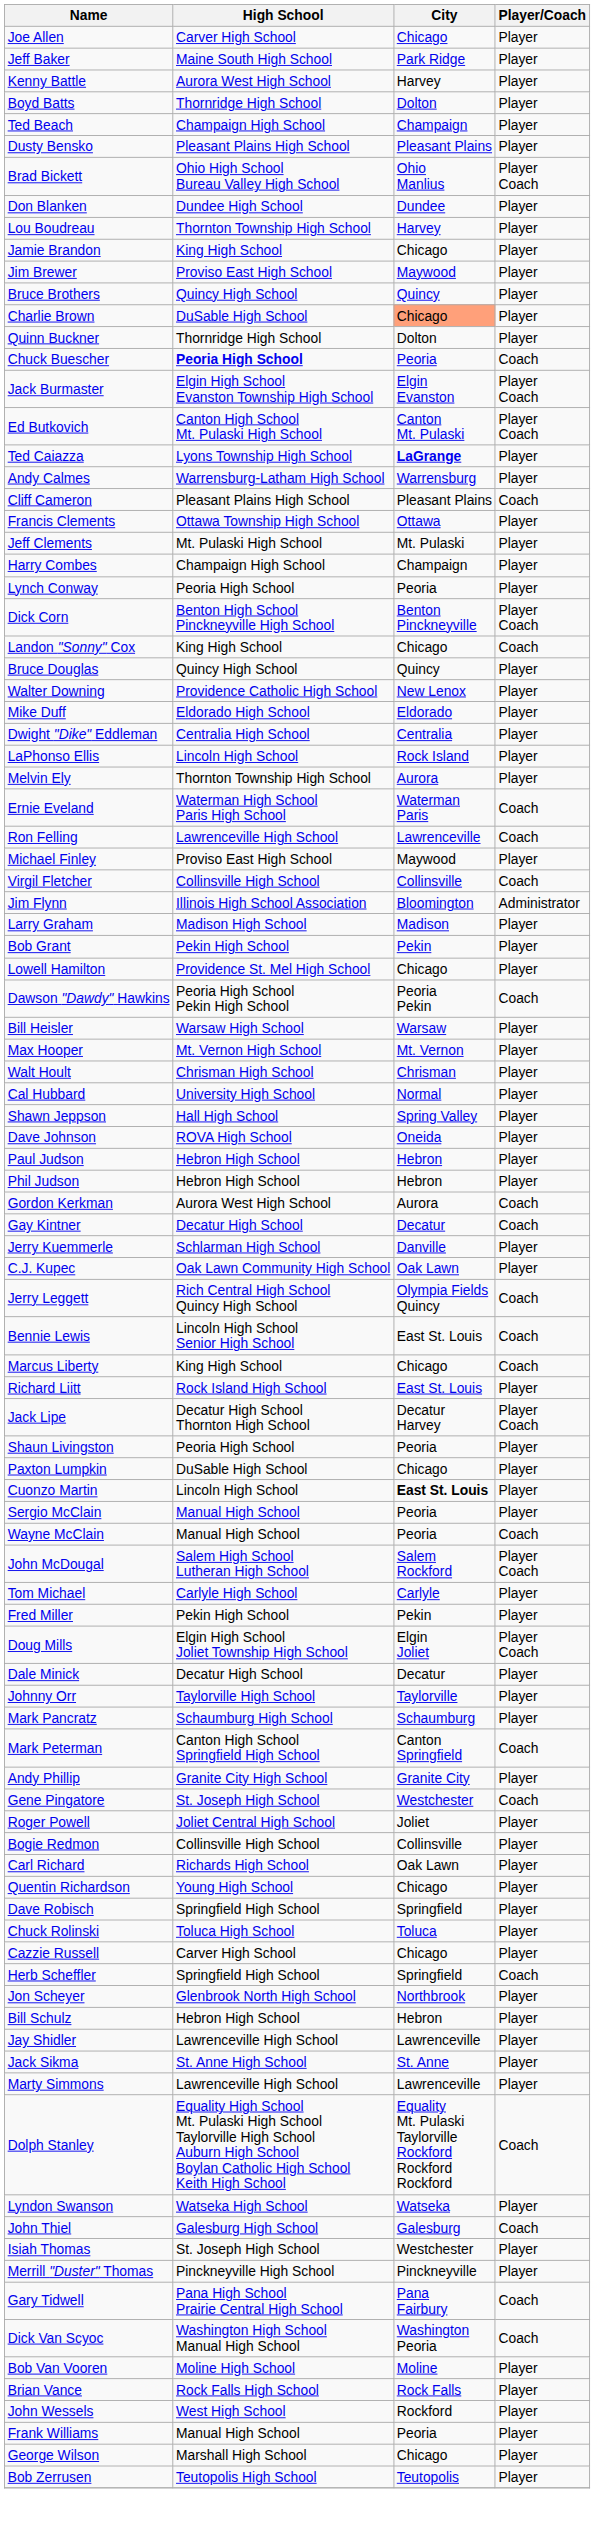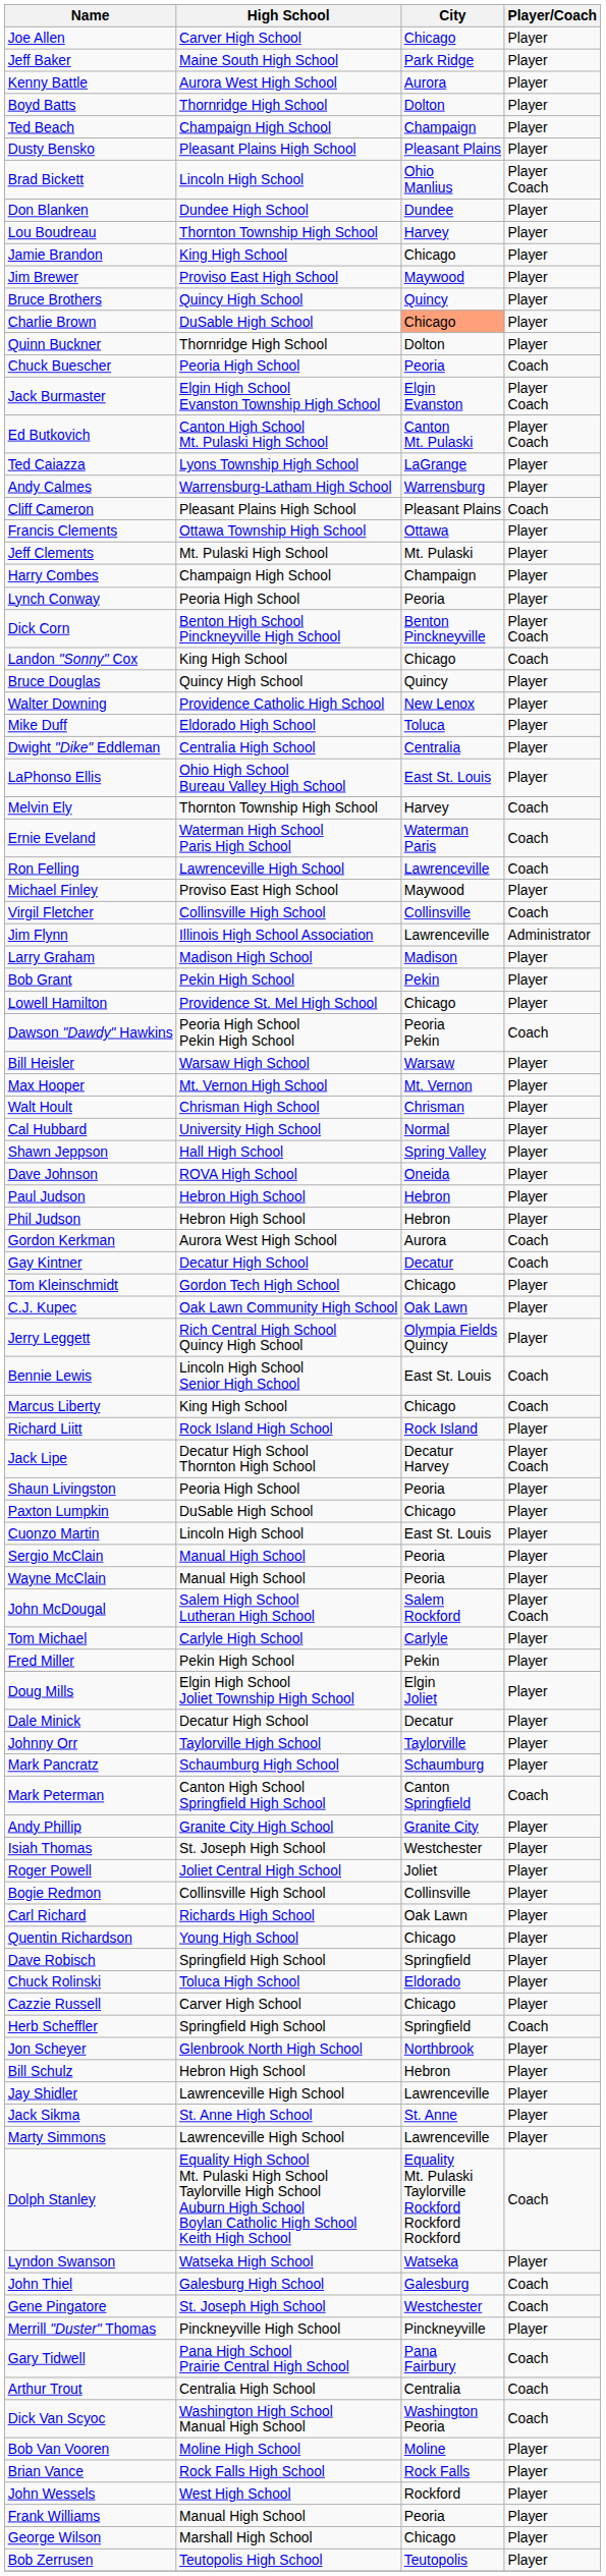Kenny Battle | City: Harvey -> Aurora
Brad Bickett | High School: Ohio High School Bureau Valley High School -> Lincoln High School
Chuck Buescher | High School: bold -> normal
Ted Caiazza | City: bold -> normal
Mike Duff | City: Eldorado -> Toluca
LaPhonso Ellis | High School: Lincoln High School -> Ohio High School Bureau Valley High School
LaPhonso Ellis | City: Rock Island -> East St. Louis
Melvin Ely | City: Aurora -> Harvey
Melvin Ely | Player/Coach: Player -> Coach
Jim Flynn | City: Bloomington -> Lawrenceville
+ row: Tom Kleinschmidt | Gordon Tech High School | Chicago | Player
- row: Jerry Kuemmerle | Schlarman High School | Danville | Player
Jerry Leggett | Player/Coach: Coach -> Player
Richard Liitt | City: East St. Louis -> Rock Island
Cuonzo Martin | City: bold -> normal
Wayne McClain | Player/Coach: Coach -> Player
Doug Mills | Player/Coach: Player Coach -> Player
rows swapped: Gene Pingatore <-> Isiah Thomas
Chuck Rolinski | City: Toluca -> Eldorado
+ row: Arthur Trout | Centralia High School | Centralia | Coach
